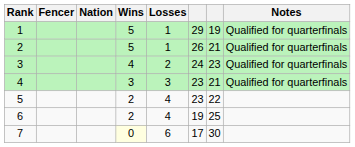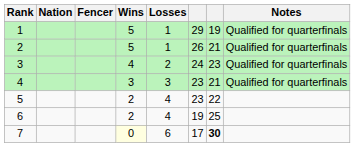columns swapped: Fencer <-> Nation
7 | column 7: normal -> bold
